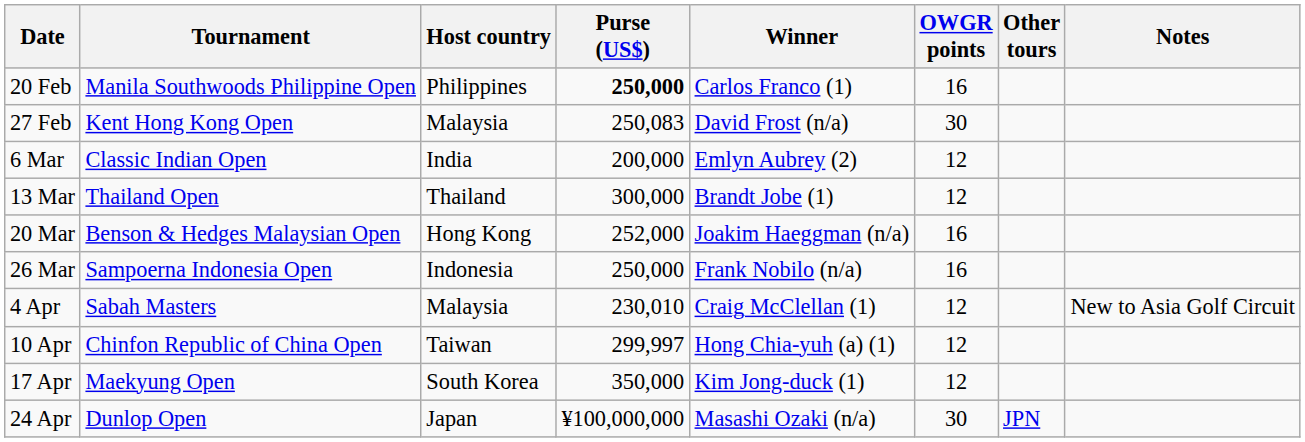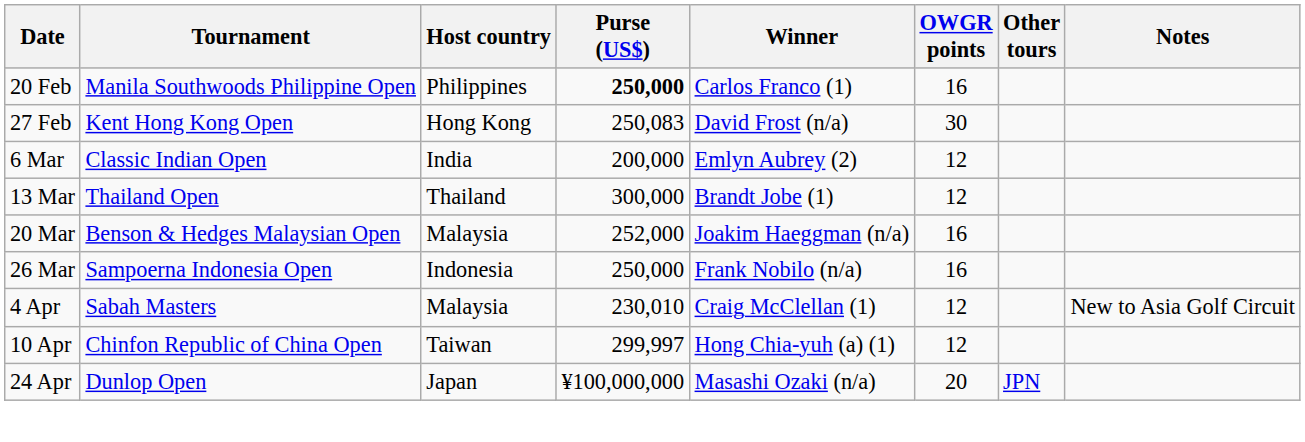27 Feb | Host country: Malaysia -> Hong Kong
20 Mar | Host country: Hong Kong -> Malaysia
- row: 17 Apr | Maekyung Open | South Korea | 350,000 | Kim Jong-duck (1) | 12
24 Apr | OWGR points: 30 -> 20
